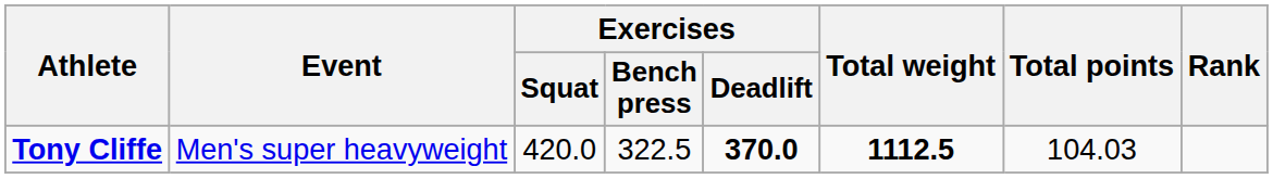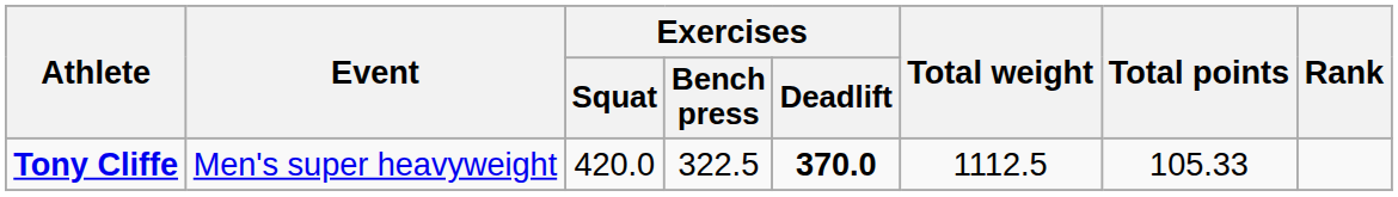Tony Cliffe | Total weight: bold -> normal
Tony Cliffe | Total points: 104.03 -> 105.33
